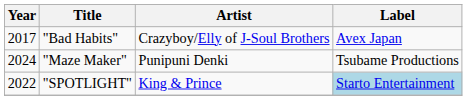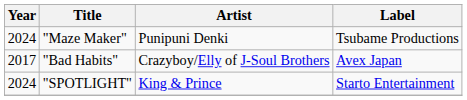rows swapped: "Bad Habits" <-> "Maze Maker"
"SPOTLIGHT" | Year: 2022 -> 2024
"SPOTLIGHT" | Label: lightblue background -> no background
